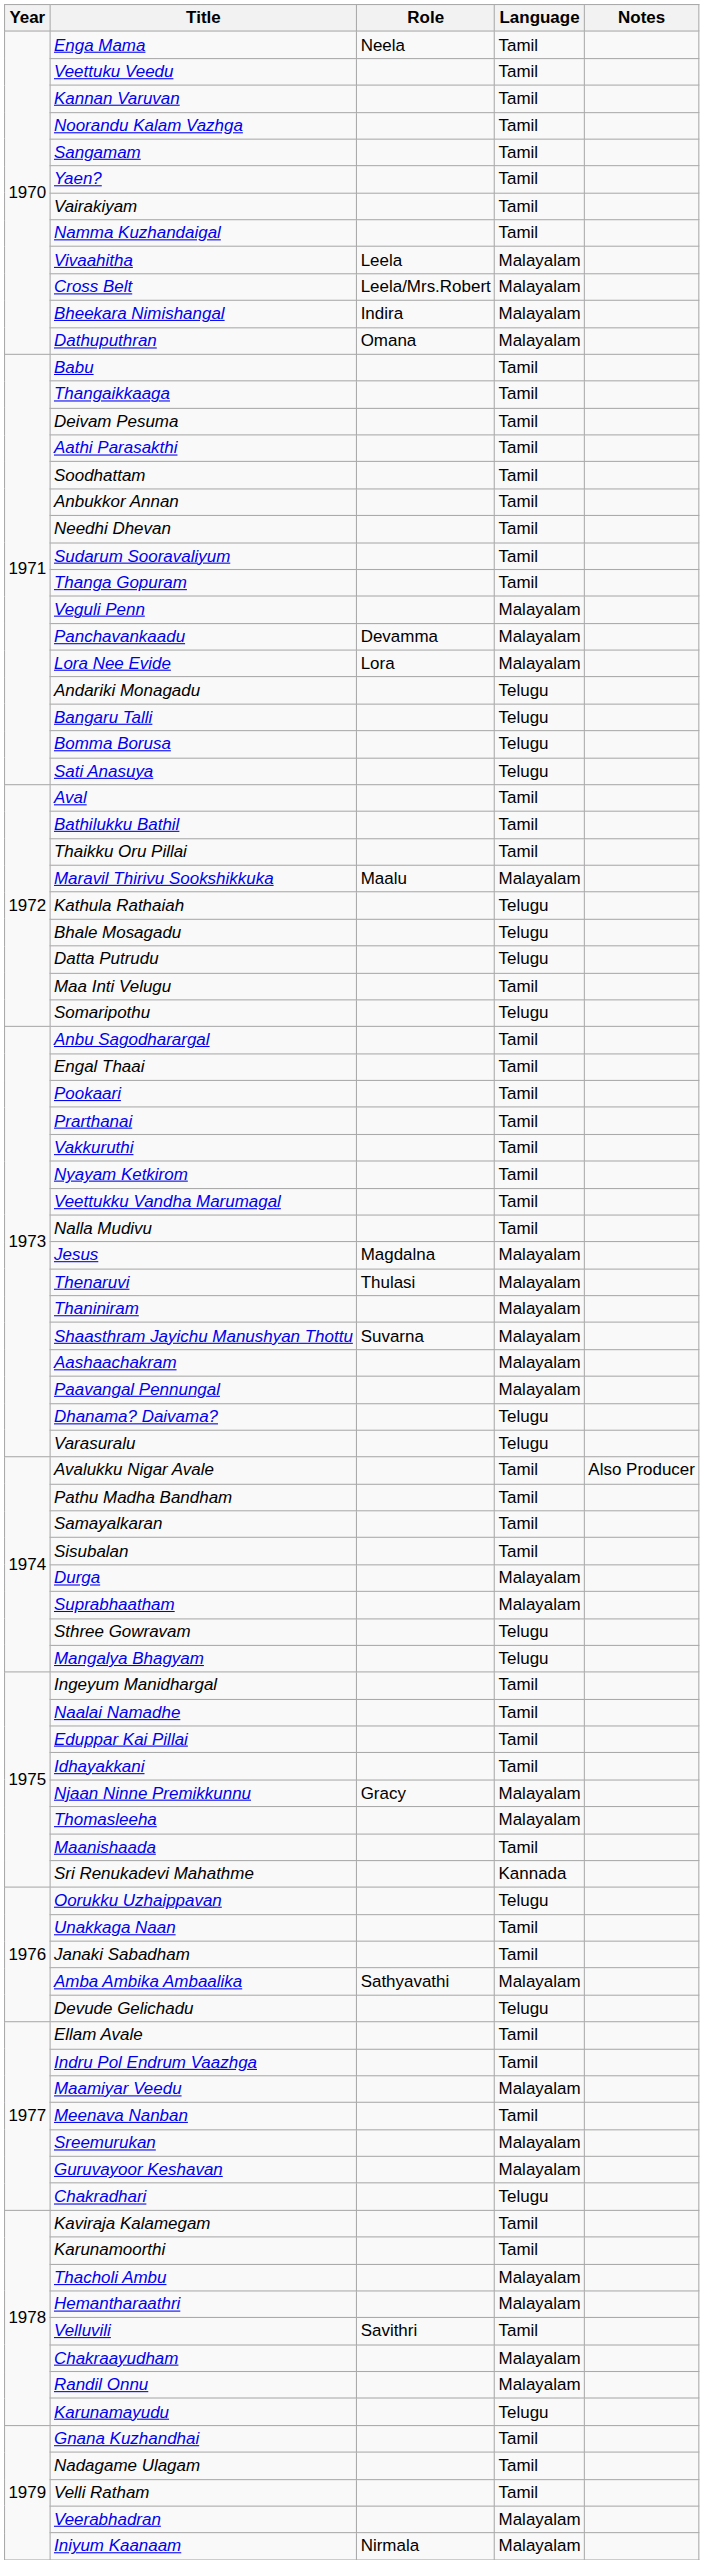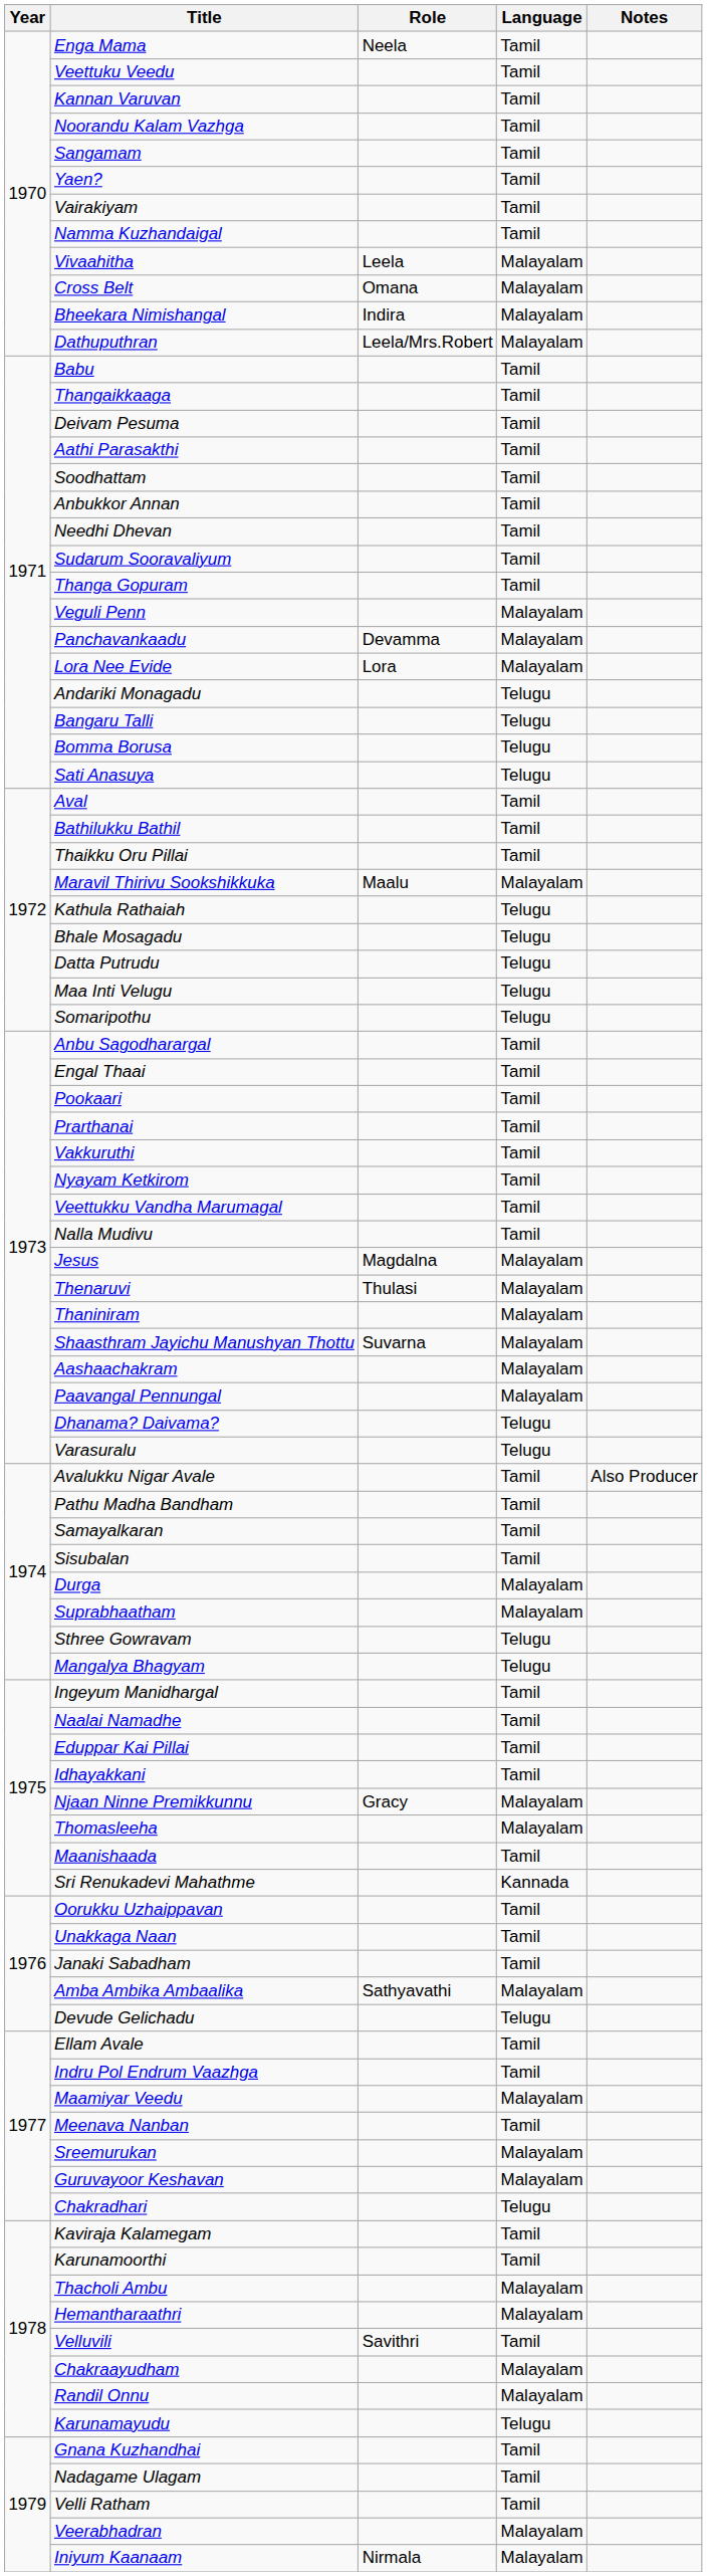Cross Belt | Role: Leela/Mrs.Robert -> Omana
Dathuputhran | Role: Omana -> Leela/Mrs.Robert
Maa Inti Velugu | Language: Tamil -> Telugu
Oorukku Uzhaippavan | Language: Telugu -> Tamil
